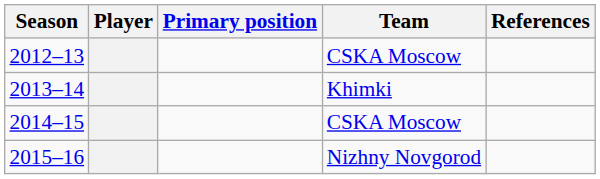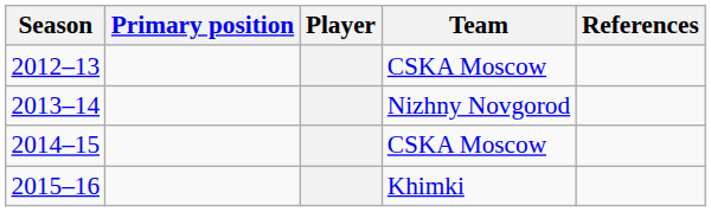columns swapped: Player <-> Primary position
2013–14 | Team: Khimki -> Nizhny Novgorod
2015–16 | Team: Nizhny Novgorod -> Khimki
